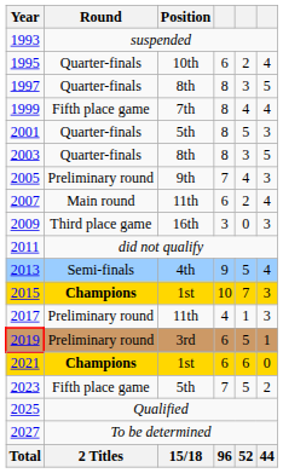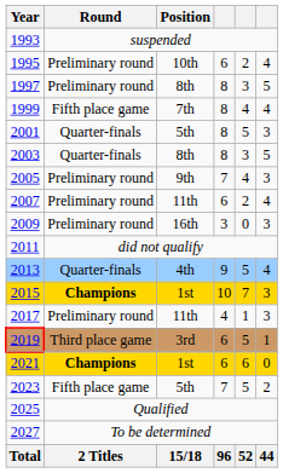1995 | Round: Quarter-finals -> Preliminary round
1997 | Round: Quarter-finals -> Preliminary round
2007 | Round: Main round -> Preliminary round
2009 | Round: Third place game -> Preliminary round
2013 | Round: Semi-finals -> Quarter-finals
2019 | Round: Preliminary round -> Third place game
